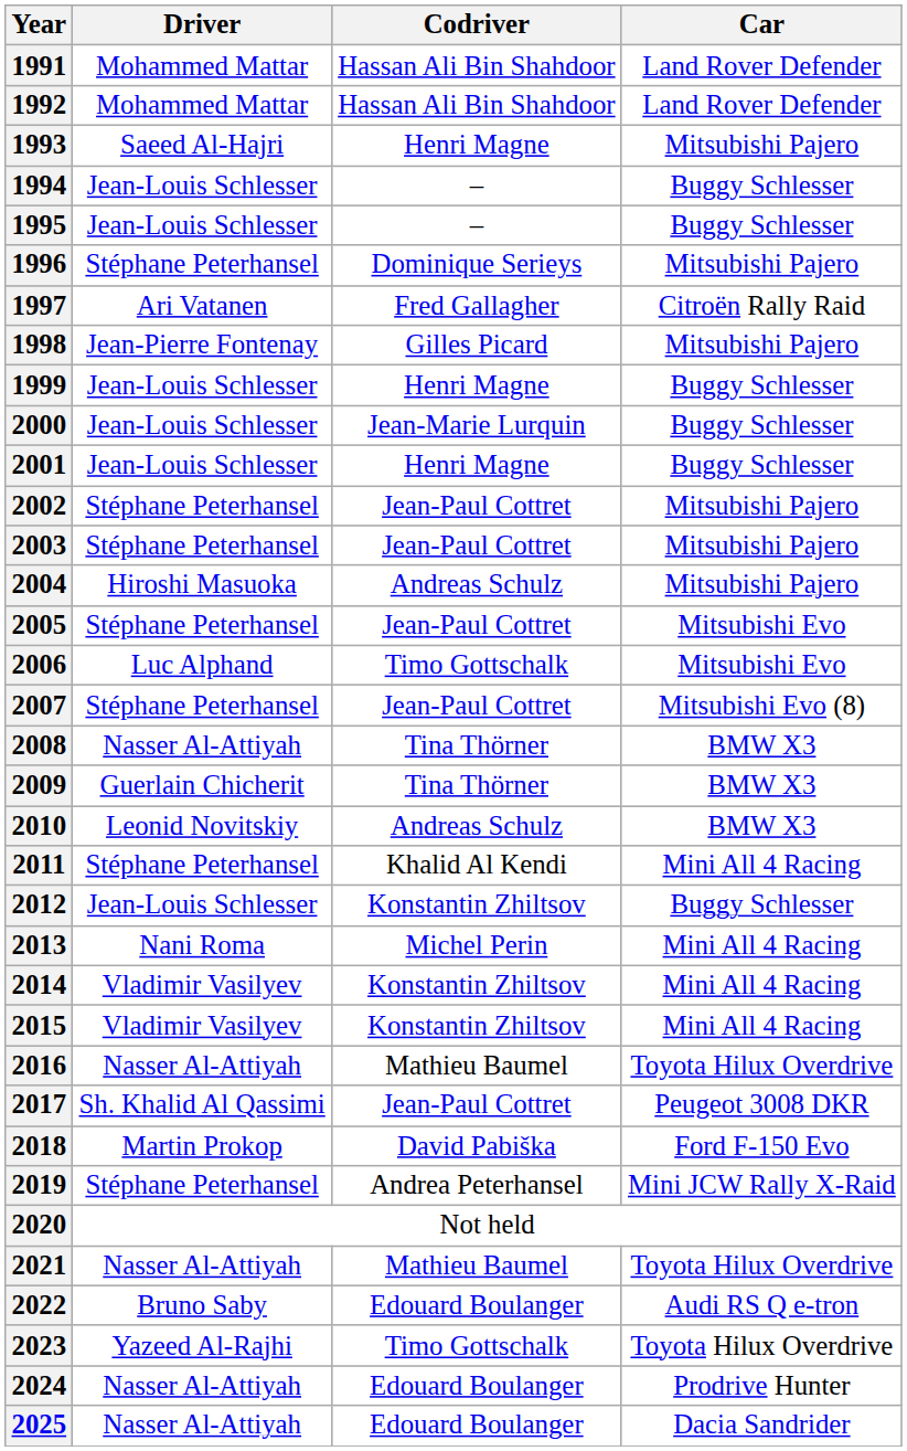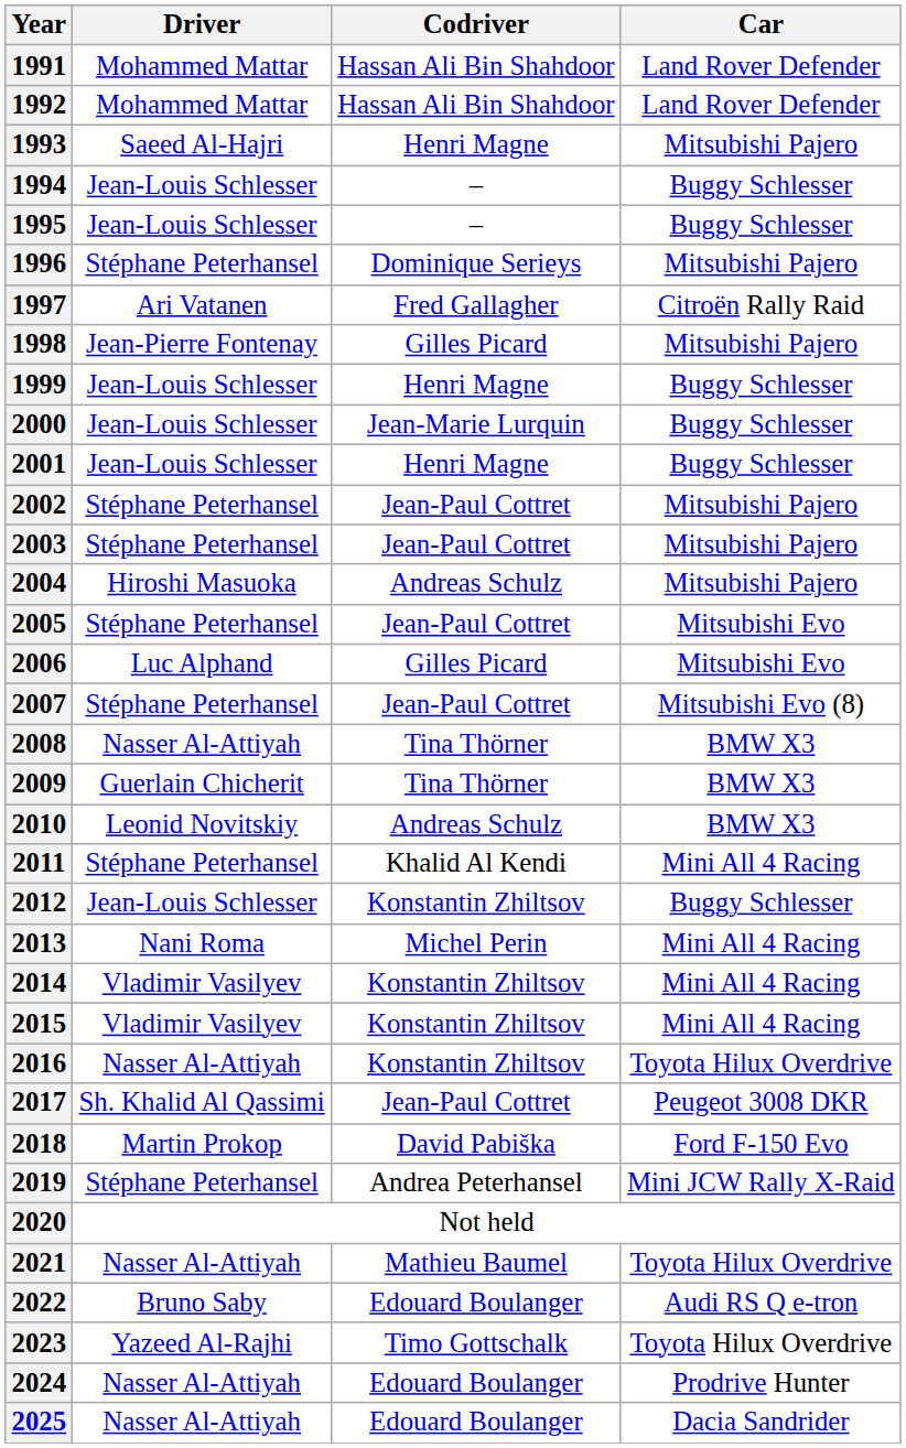2006 | Codriver: Timo Gottschalk -> Gilles Picard
2016 | Codriver: Mathieu Baumel -> Konstantin Zhiltsov
